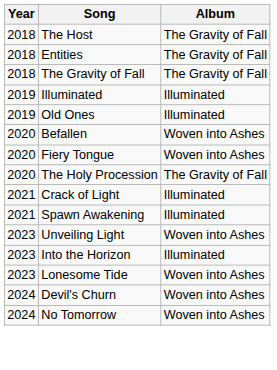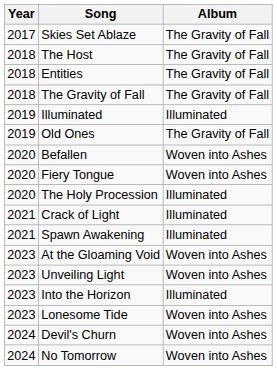+ row: 2017 | Skies Set Ablaze | The Gravity of Fall
Old Ones | Album: Illuminated -> The Gravity of Fall
The Holy Procession | Album: The Gravity of Fall -> Illuminated
+ row: 2023 | At the Gloaming Void | Woven into Ashes
